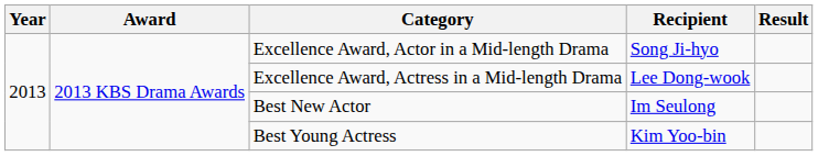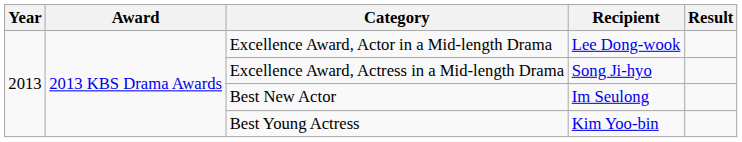Excellence Award, Actor in a Mid-length Drama | Recipient: Song Ji-hyo -> Lee Dong-wook
Excellence Award, Actress in a Mid-length Drama | Recipient: Lee Dong-wook -> Song Ji-hyo
